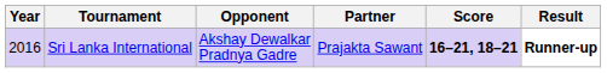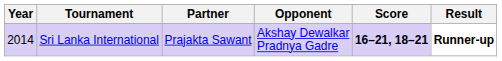columns swapped: Partner <-> Opponent
Sri Lanka International | Year: 2016 -> 2014
